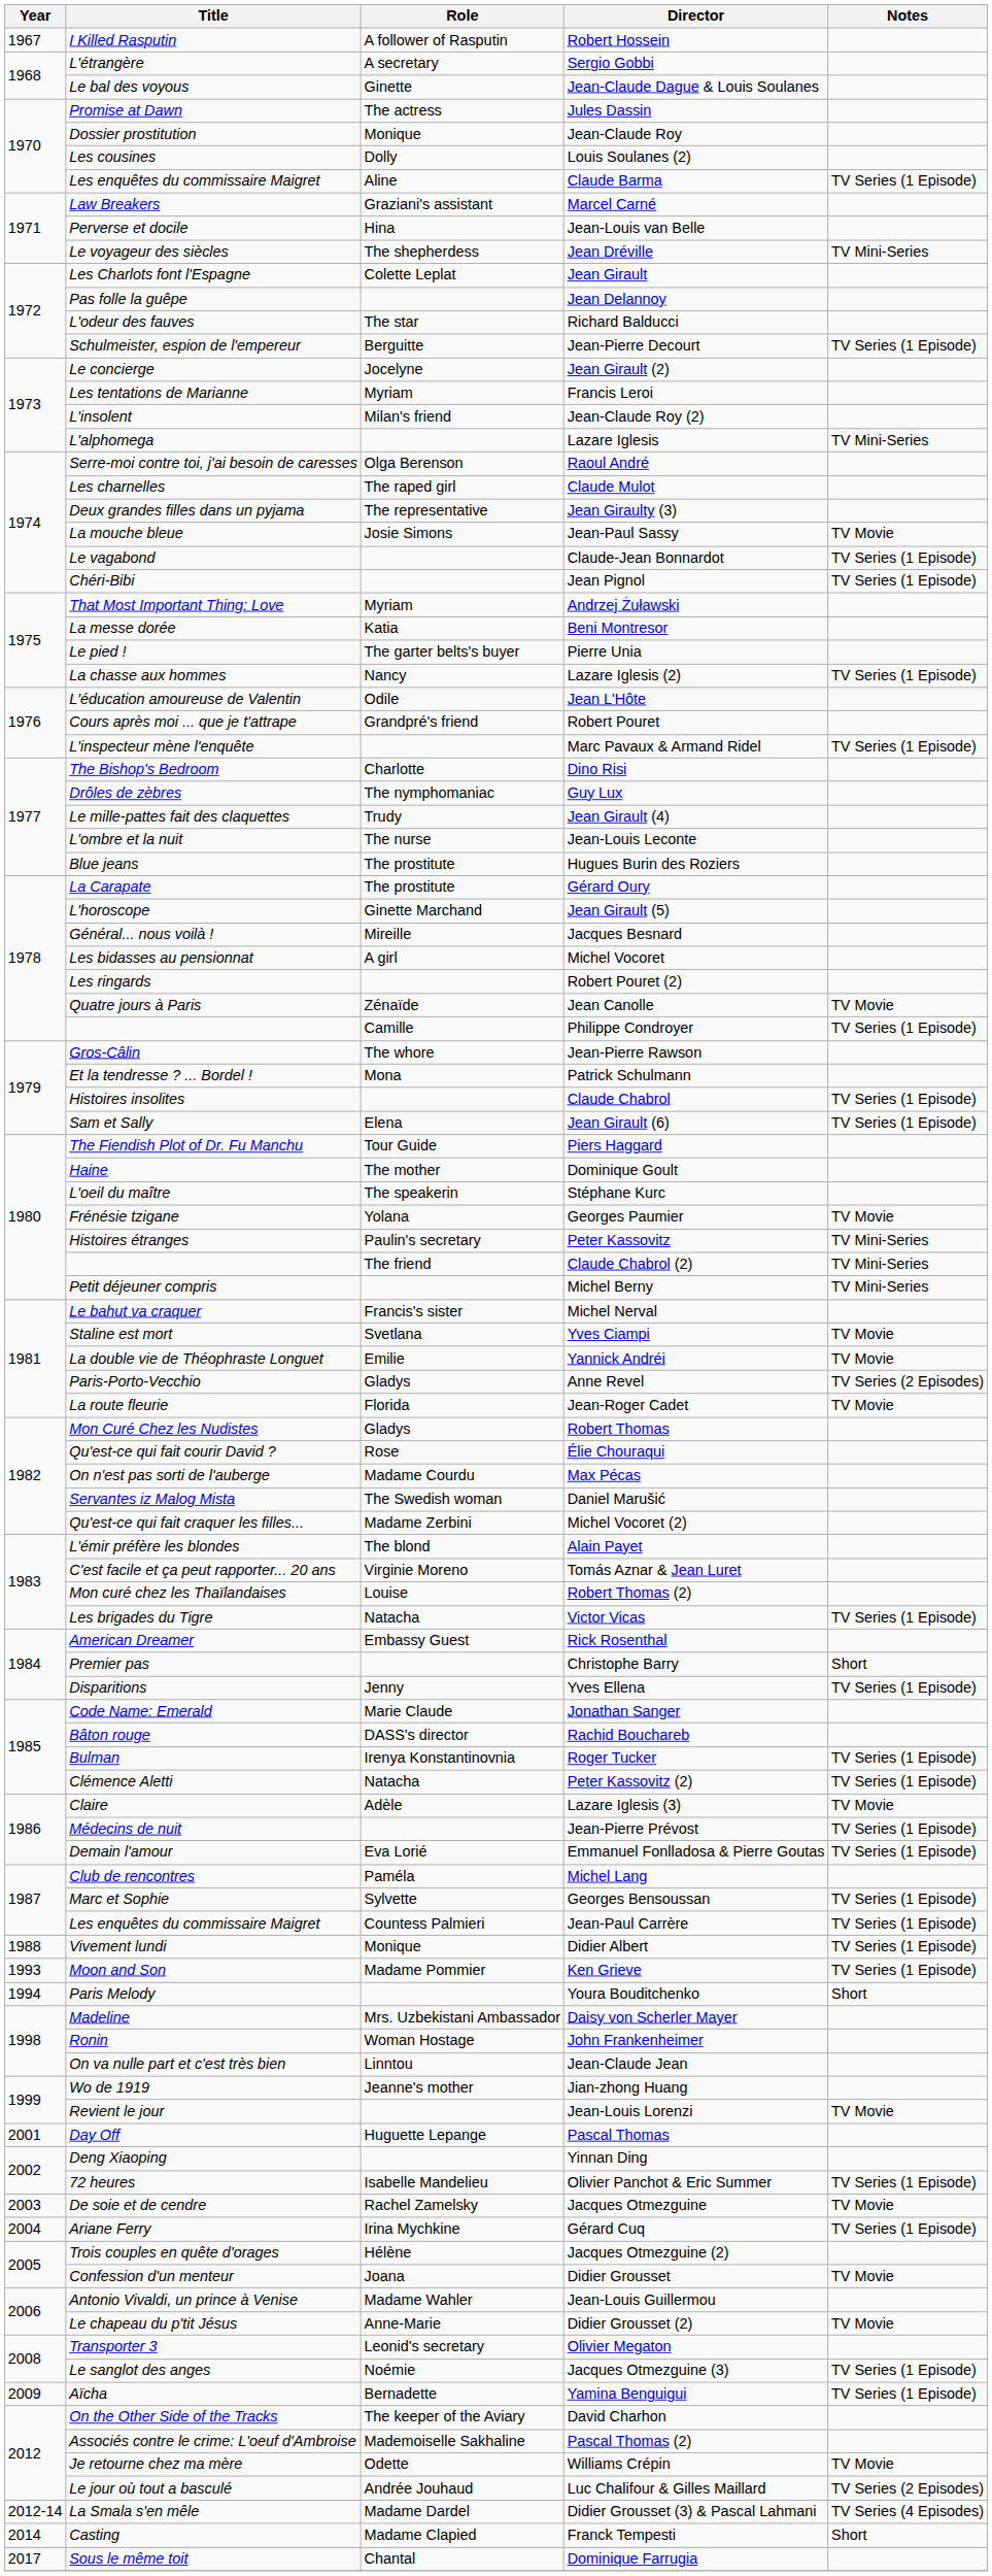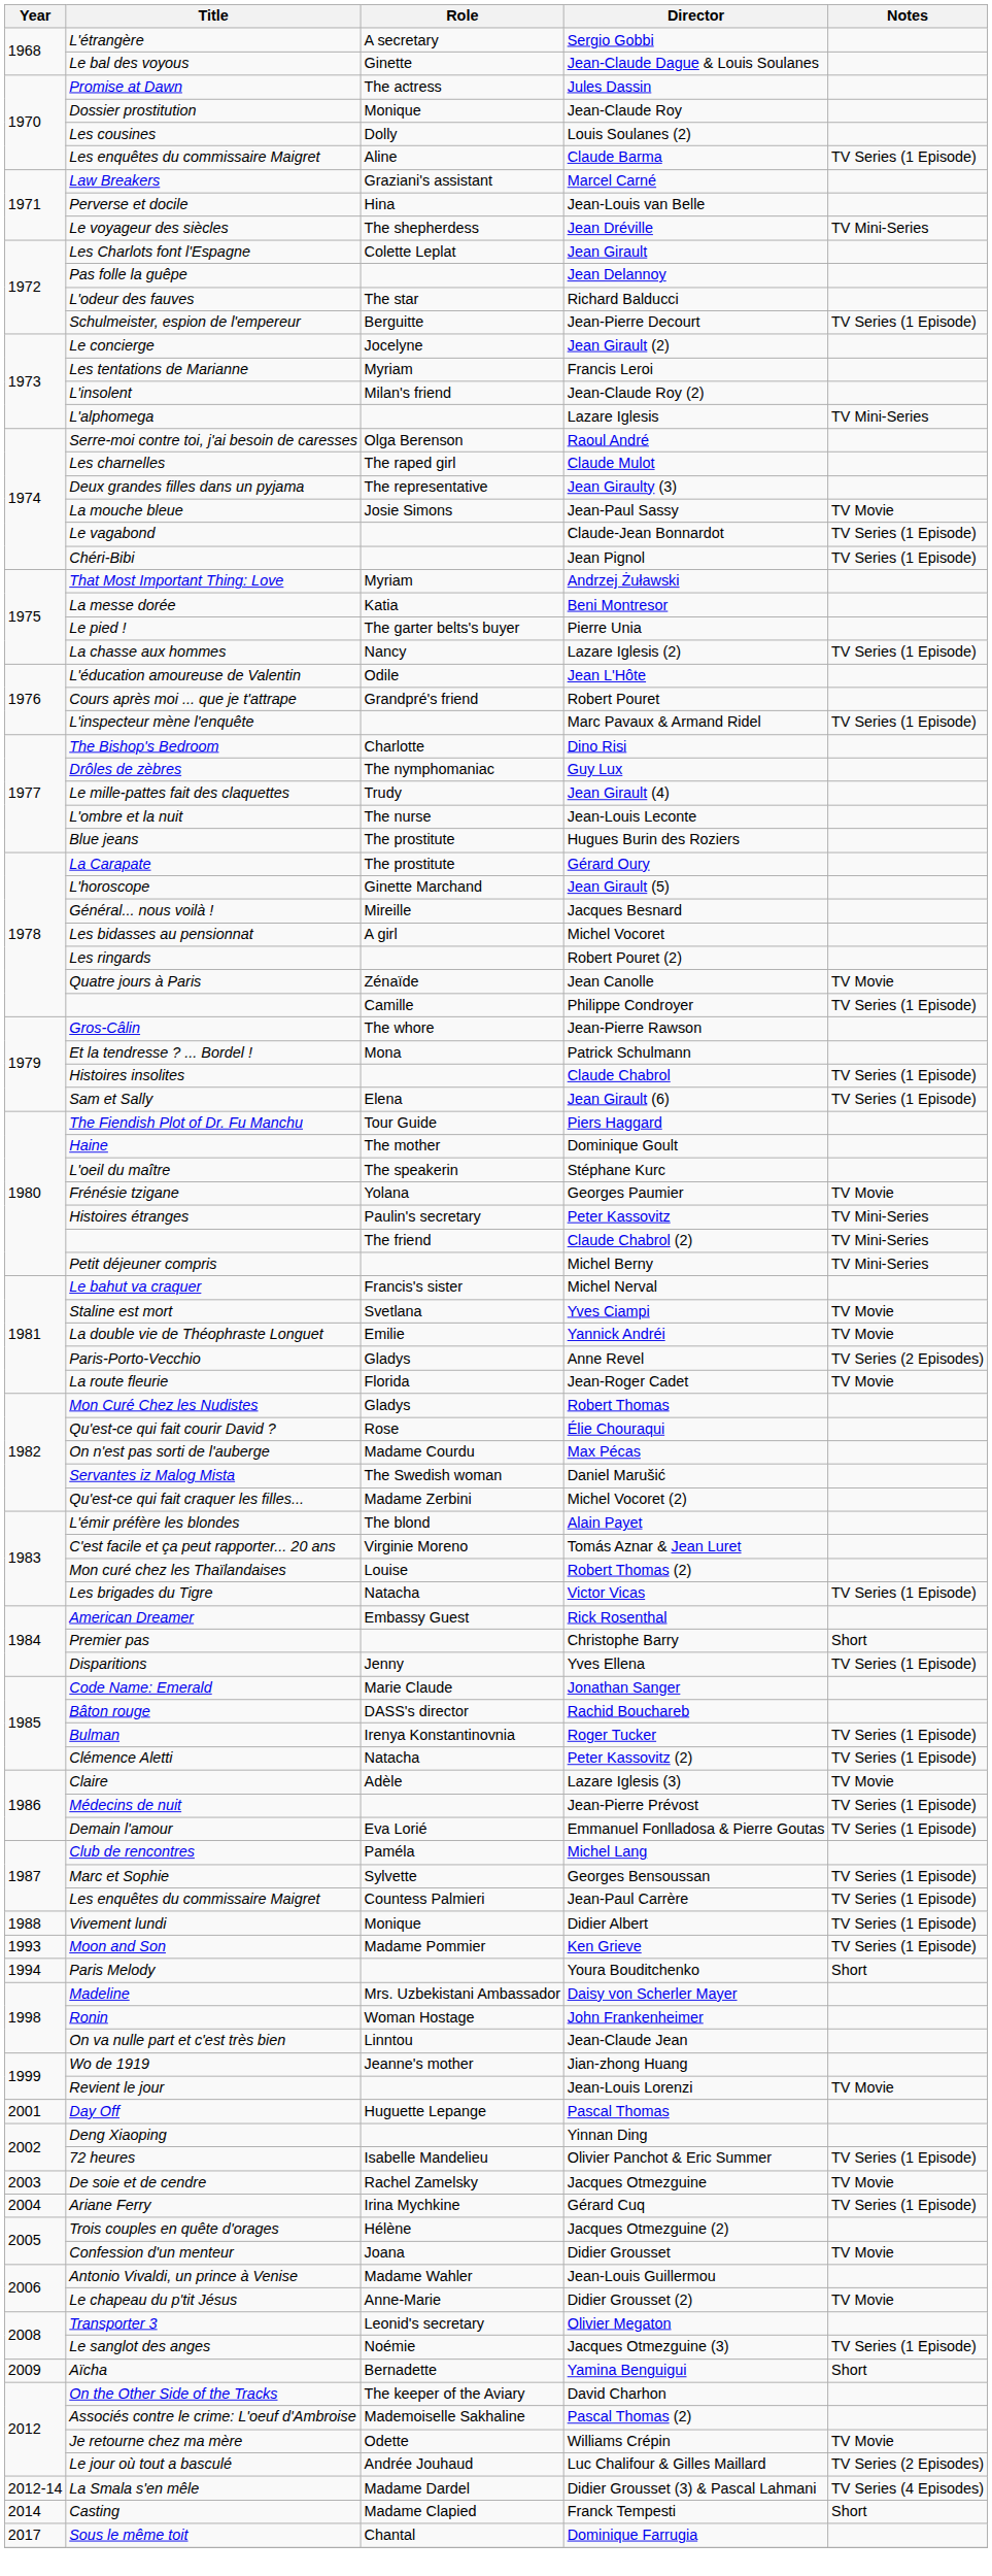- row: 1967 | I Killed Rasputin | A follower of Rasputin | Robert Hossein
Yamina Benguigui | Notes: TV Series (1 Episode) -> Short
